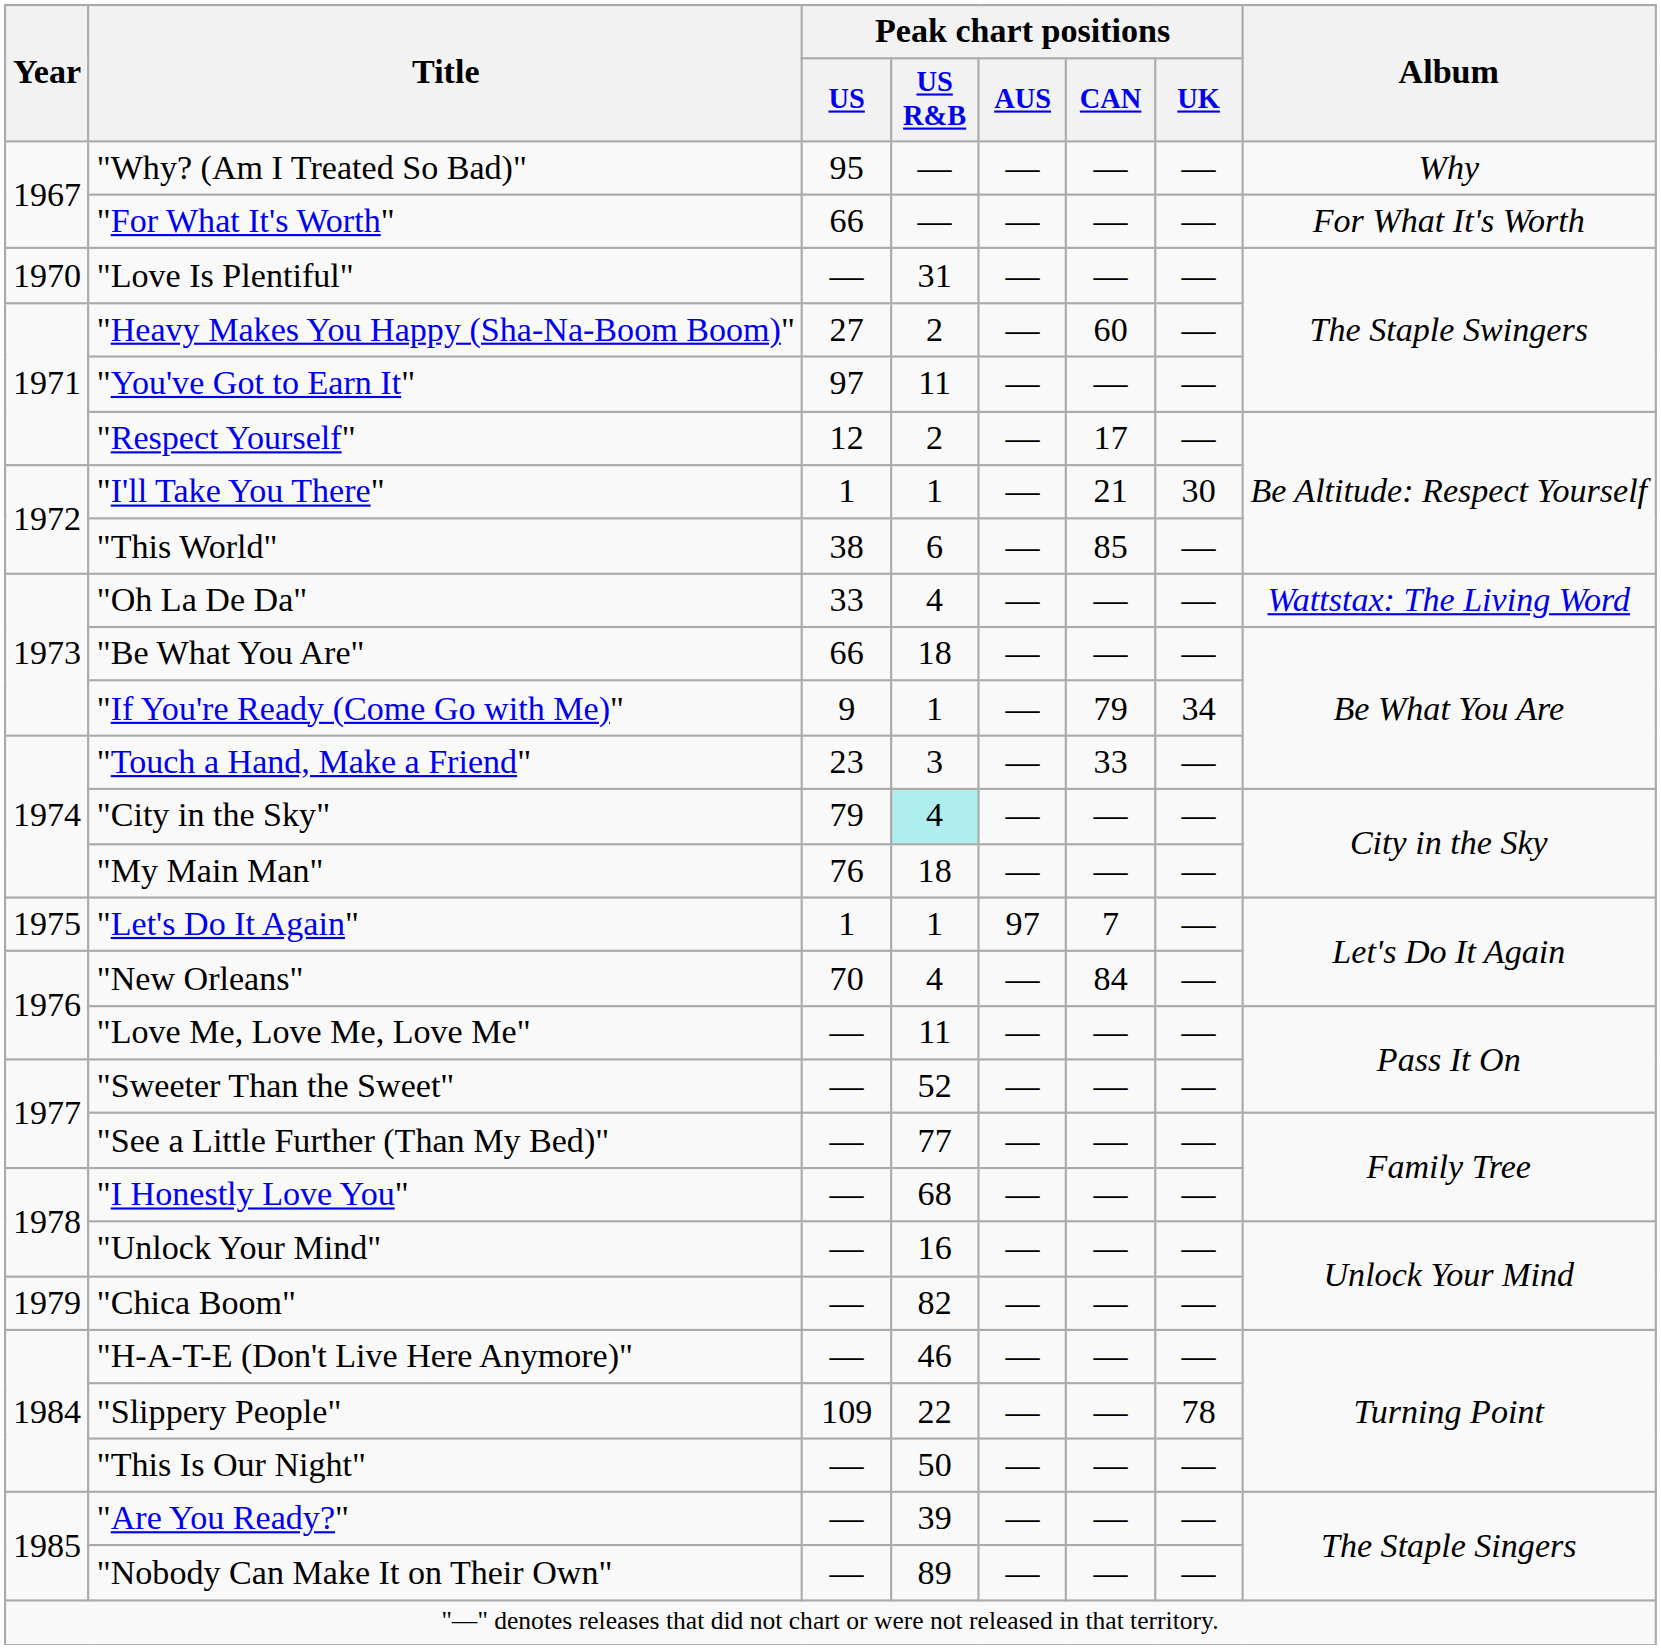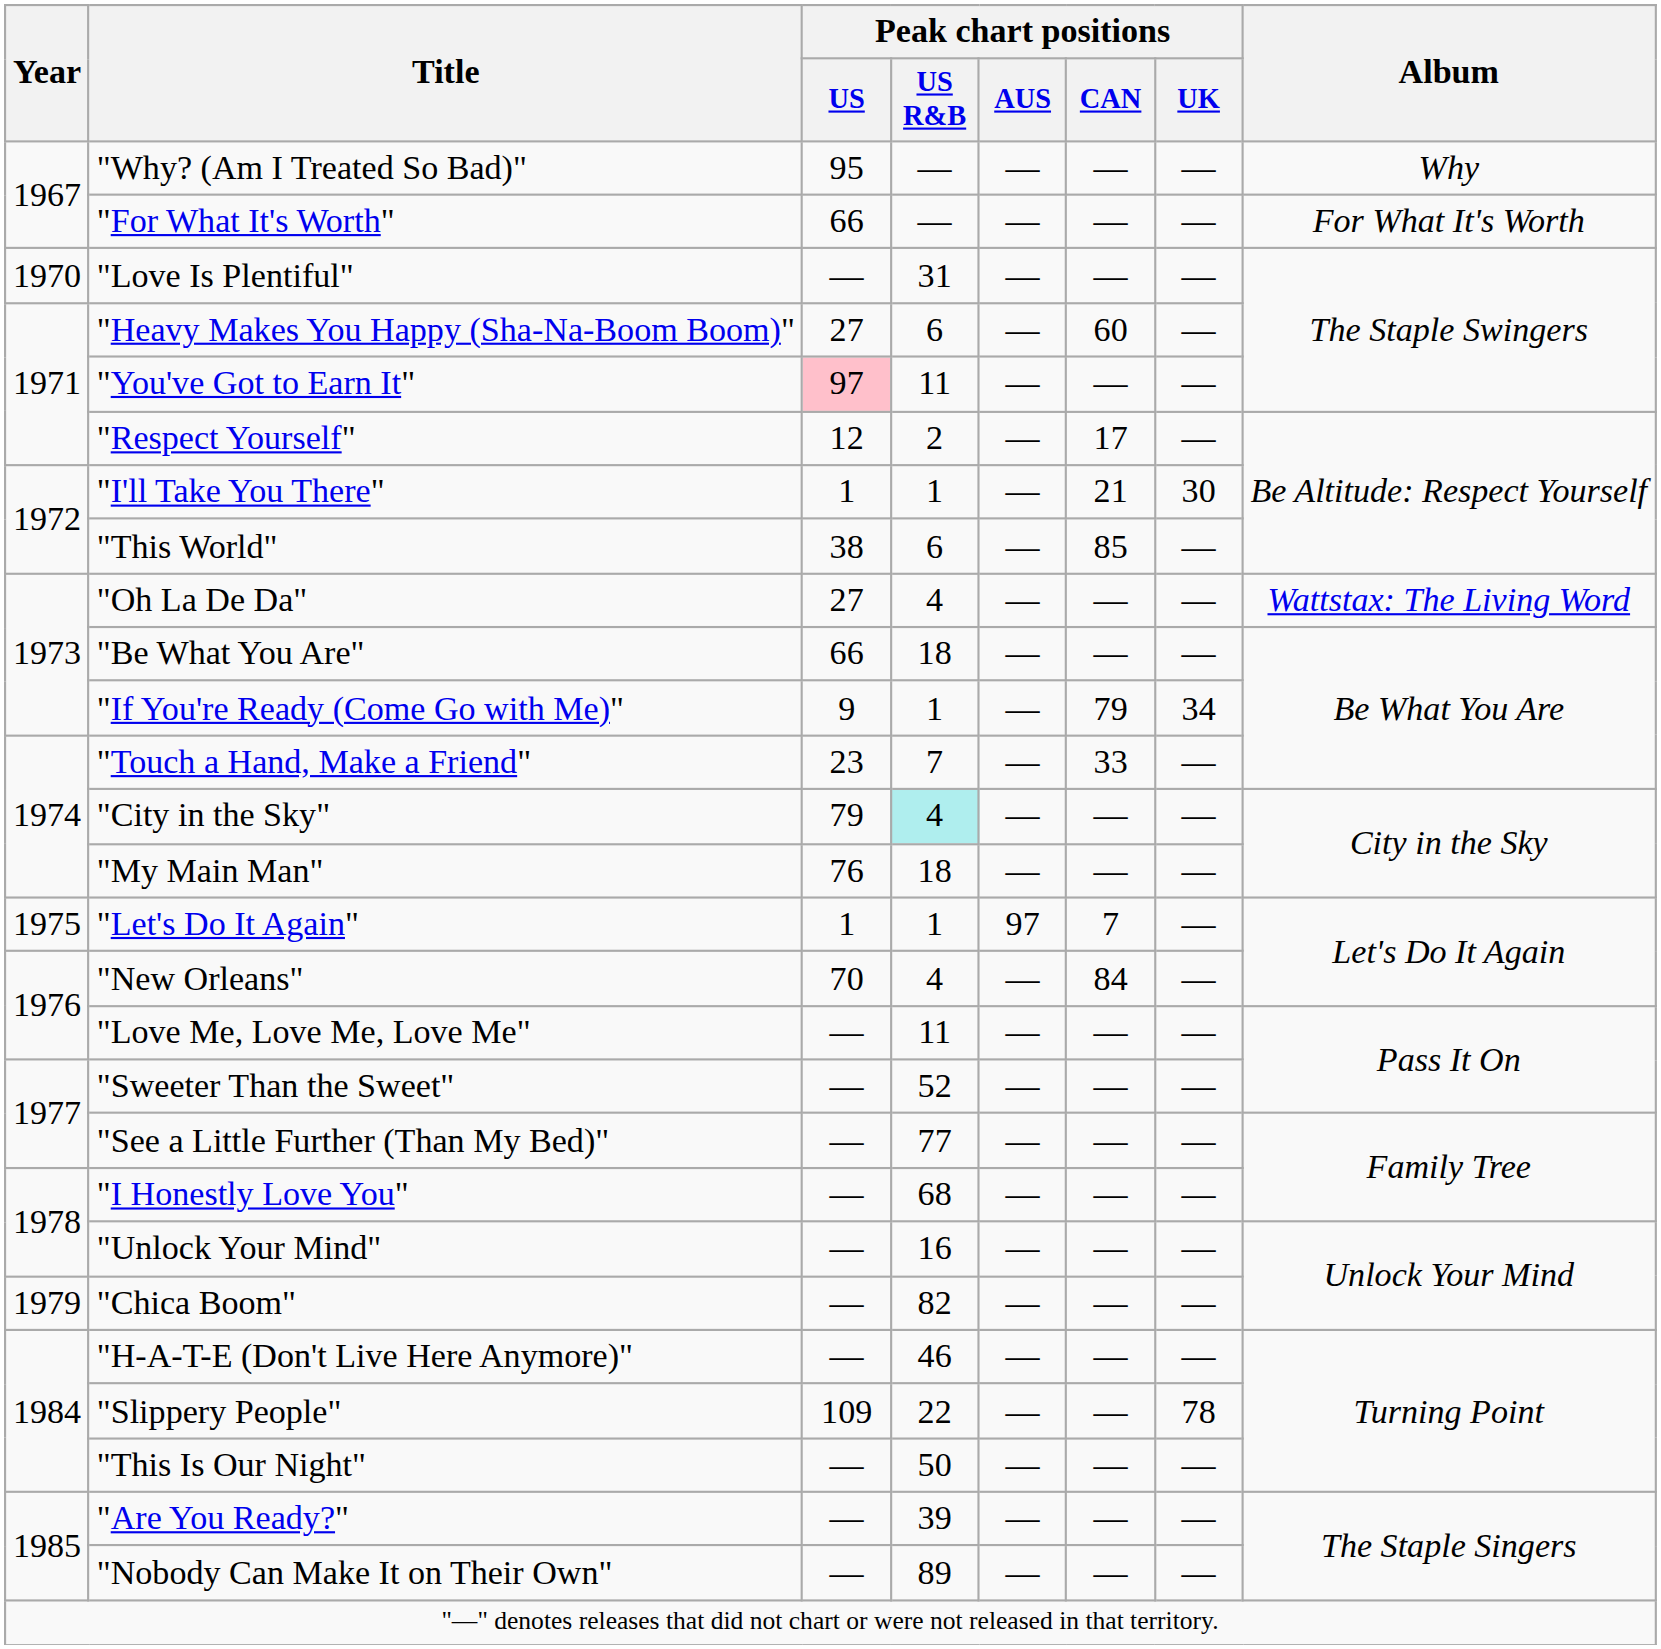"Heavy Makes You Happy (Sha-Na-Boom Boom)" | Peak chart positions / US R&B: 2 -> 6
"You've Got to Earn It" | Peak chart positions / US: no background -> pink background
"Oh La De Da" | Peak chart positions / US: 33 -> 27
"Touch a Hand, Make a Friend" | Peak chart positions / US R&B: 3 -> 7
